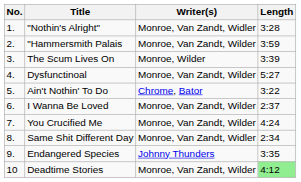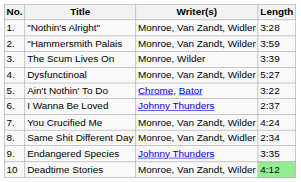I Wanna Be Loved | Writer(s): Monroe, Van Zandt, Wilder -> Johnny Thunders
